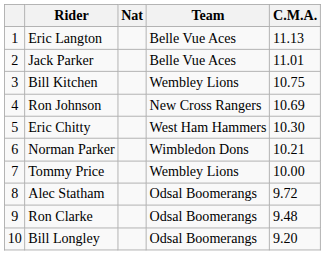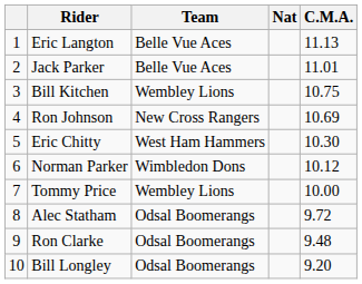columns swapped: Nat <-> Team
Norman Parker | C.M.A.: 10.21 -> 10.12
